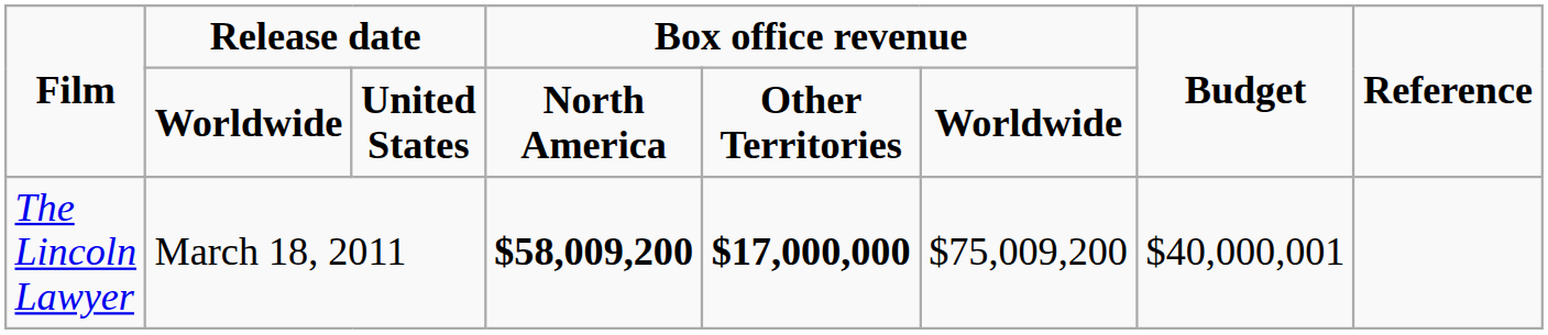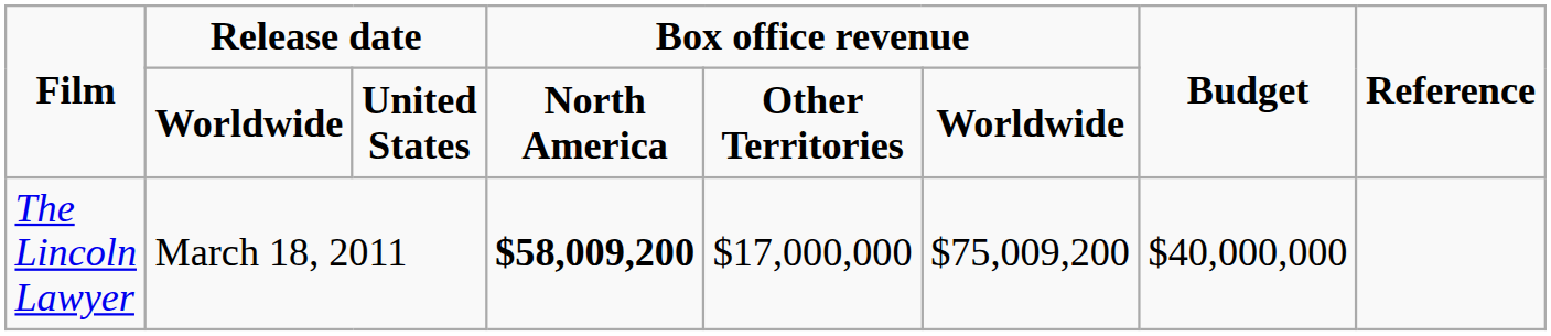The Lincoln Lawyer | column 5: bold -> normal
The Lincoln Lawyer | Budget: $40,000,001 -> $40,000,000
